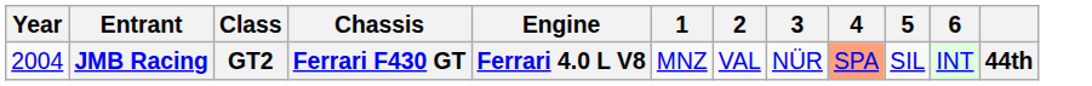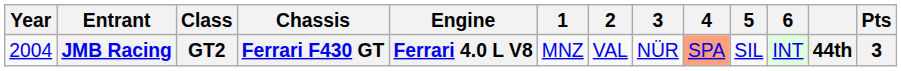+ column: Pts | 3
